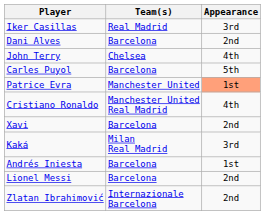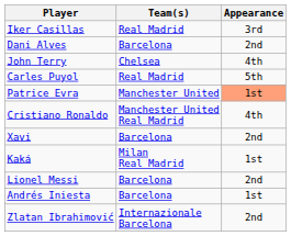Carles Puyol | Team(s): Barcelona -> Real Madrid
Kaká | Appearance: 3rd -> 1st
rows swapped: Andrés Iniesta <-> Lionel Messi
